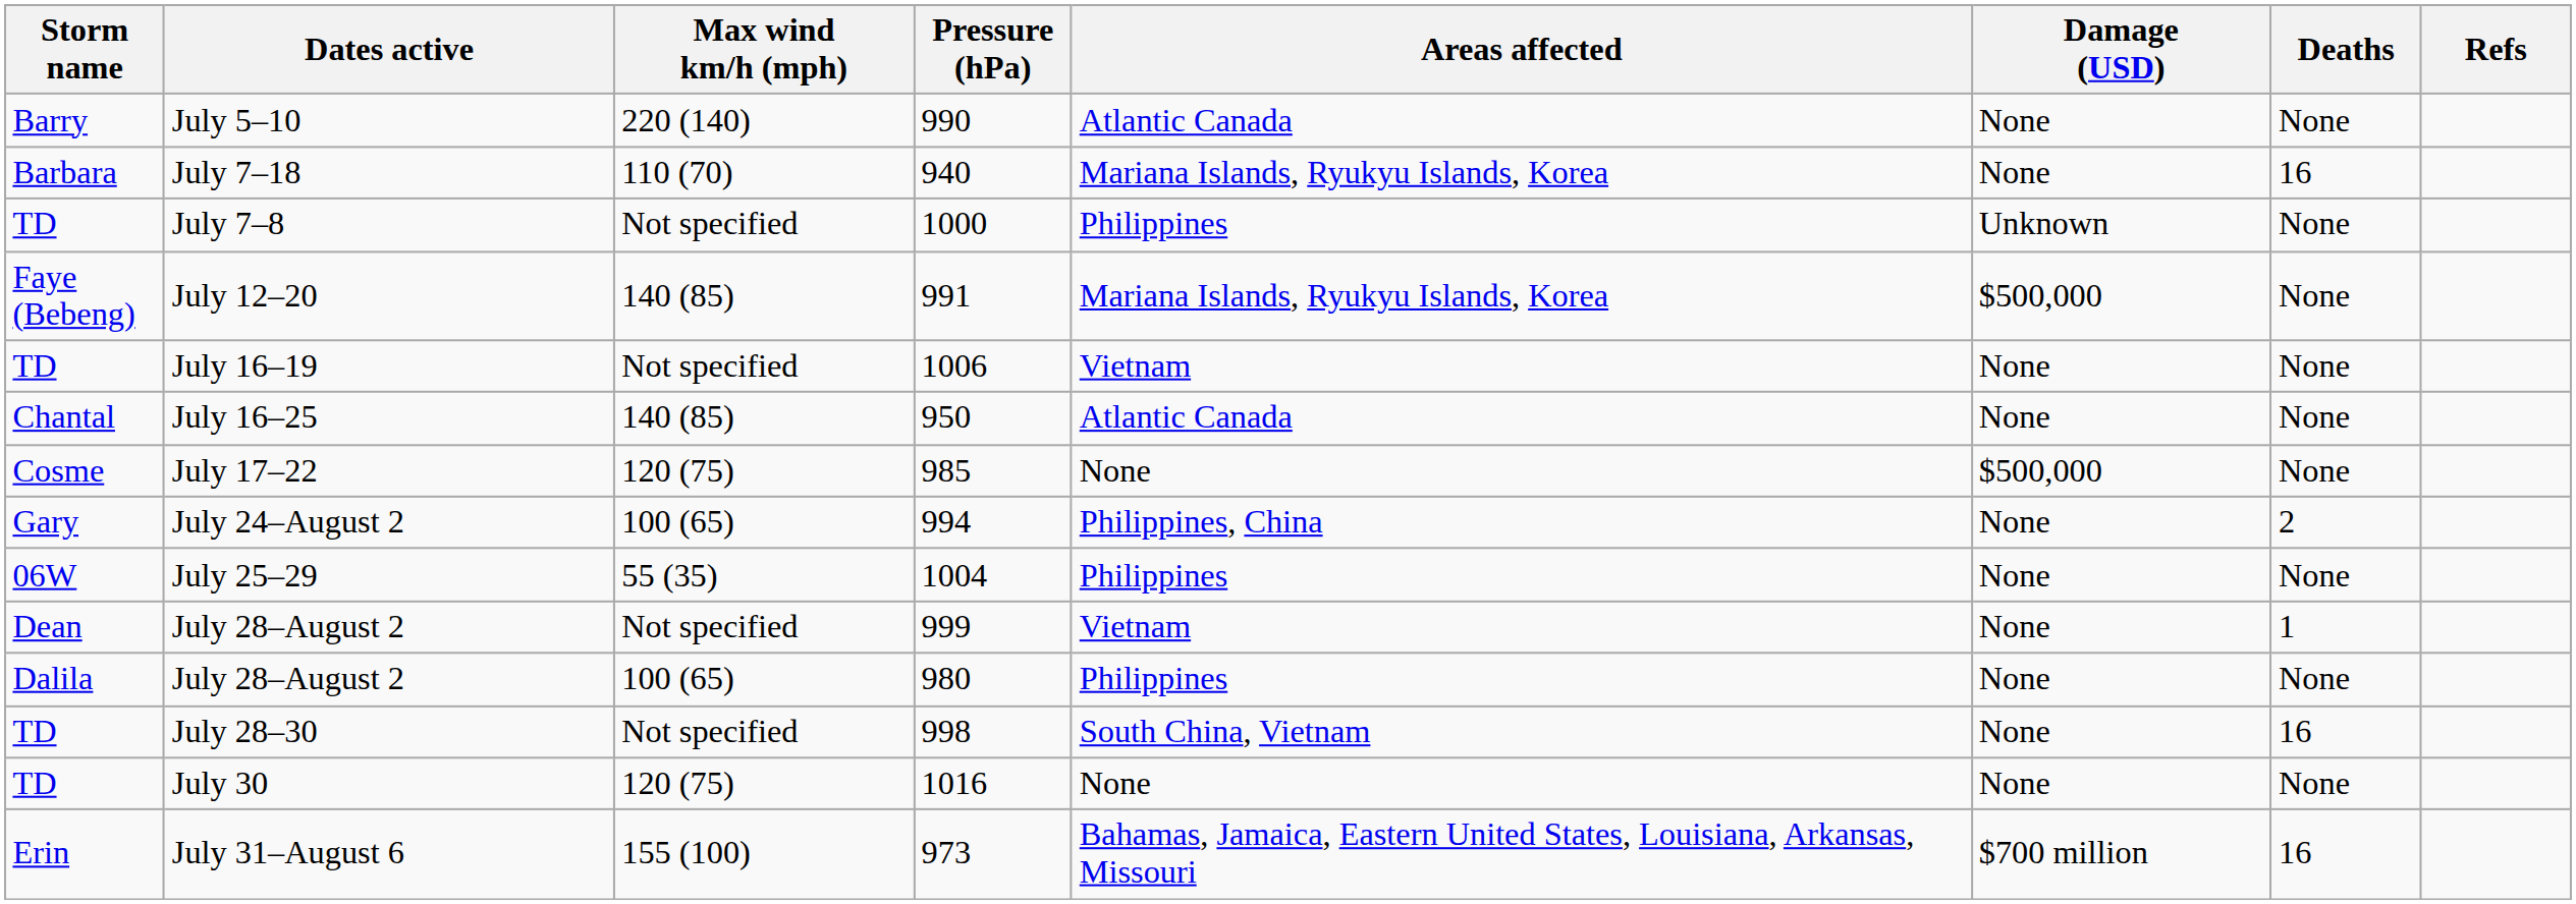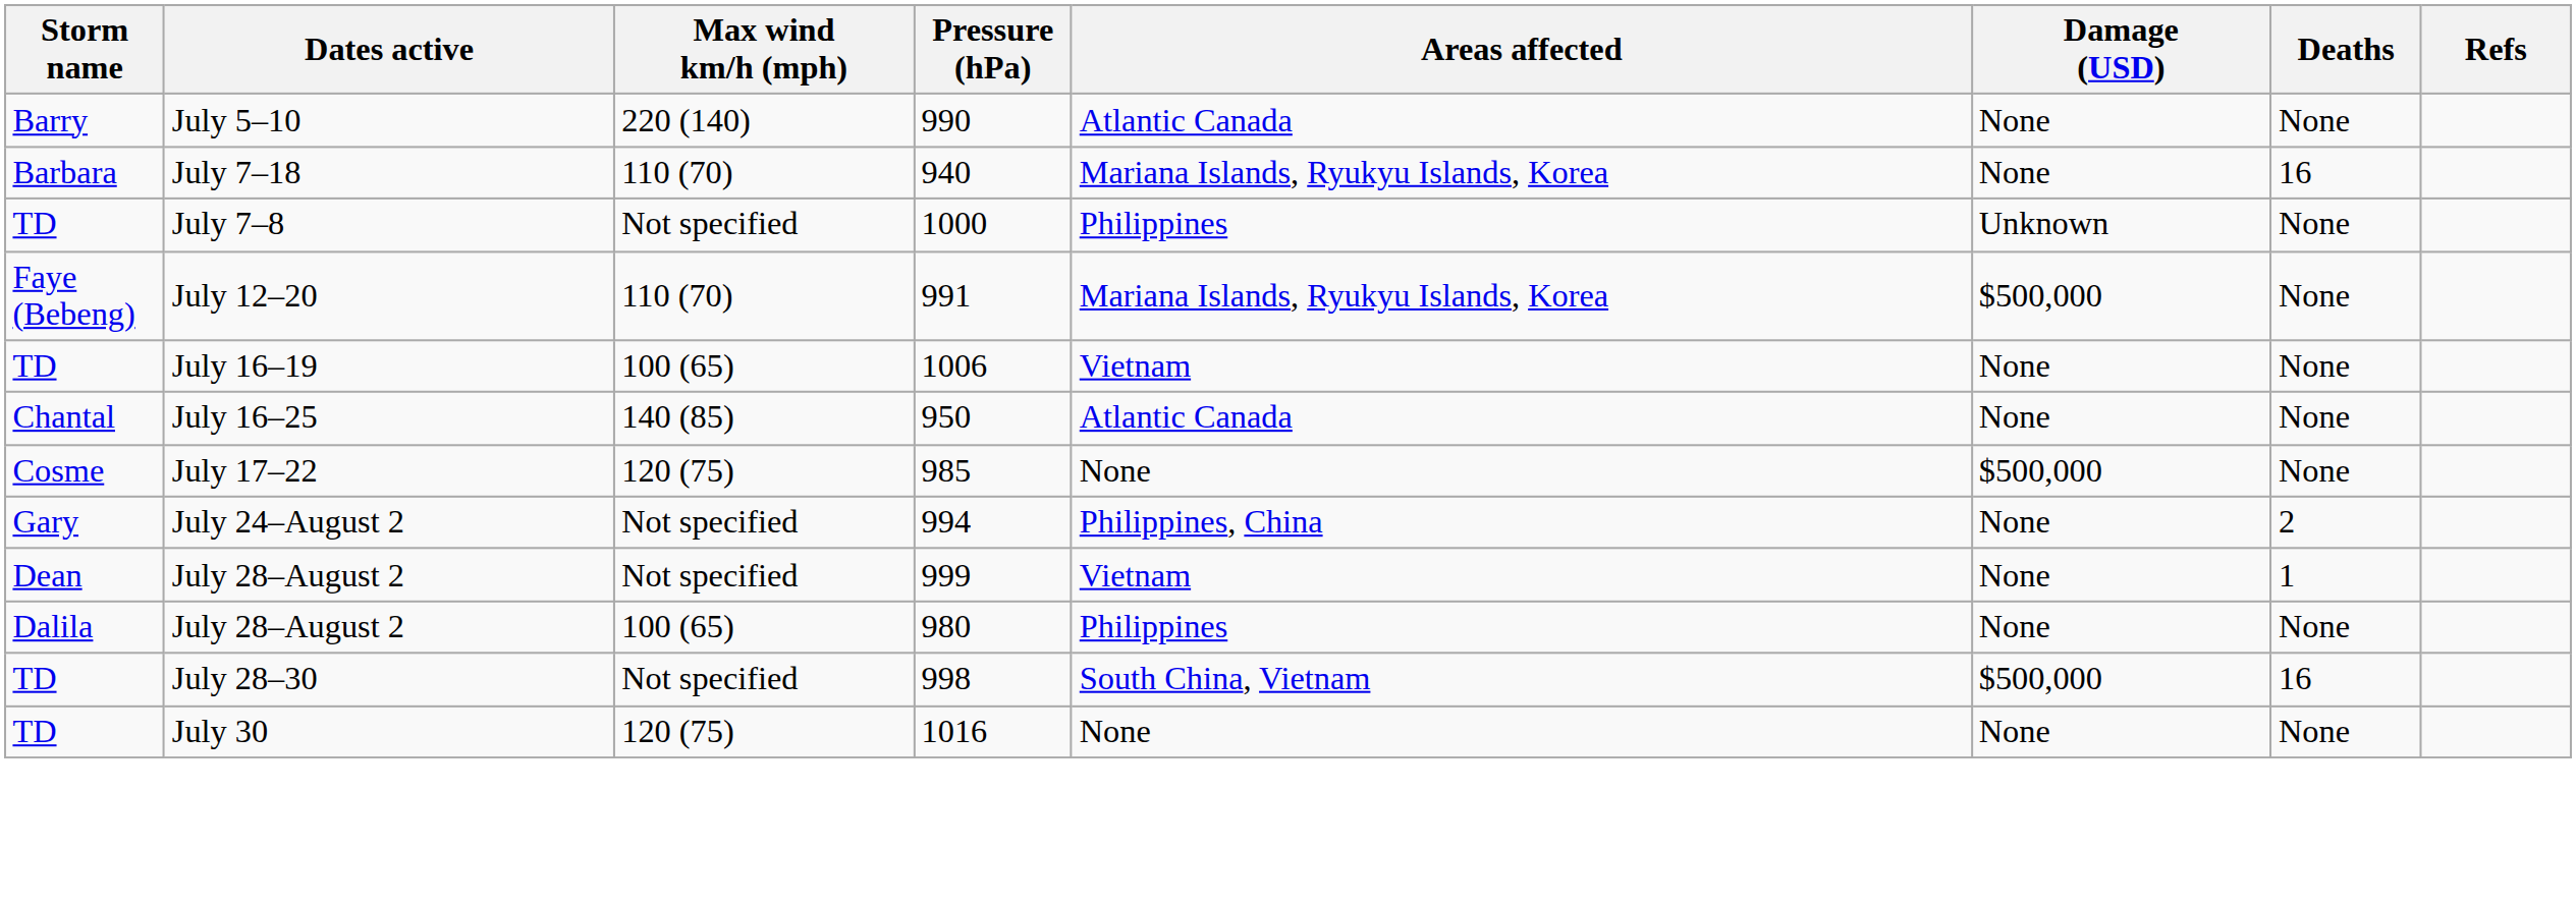July 12–20 | Max wind km/h (mph): 140 (85) -> 110 (70)
July 16–19 | Max wind km/h (mph): Not specified -> 100 (65)
July 24–August 2 | Max wind km/h (mph): 100 (65) -> Not specified
- row: 06W | July 25–29 | 55 (35) | 1004 | Philippines | None | None
July 28–30 | Damage (USD): None -> $500,000
- row: Erin | July 31–August 6 | 155 (100) | 973 | Bahamas, Jamaica, Eastern United States, Louisiana, Arkansas, Missouri | $700 million | 16
